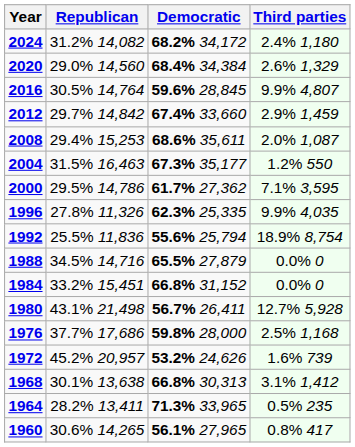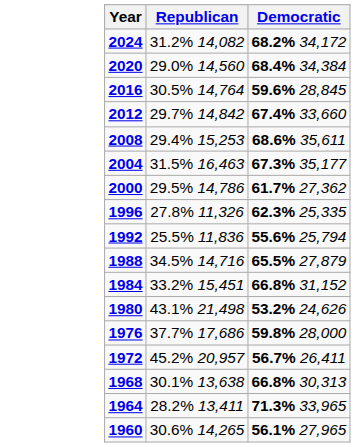- column: Third parties | 2.4% 1,180 | 2.6% 1,329 | 9.9% 4,807 | 2.9% 1,459 | 2.0% 1,087 | 1.2% 550 | 7.1% 3,595 | 9.9% 4,035 | 18.9% 8,754 | 0.0% 0 | 0.0% 0 | 12.7% 5,928 | 2.5% 1,168 | 1.6% 739 | 3.1% 1,412 | 0.5% 235 | 0.8% 417
1980 | Democratic: 56.7% 26,411 -> 53.2% 24,626
1972 | Democratic: 53.2% 24,626 -> 56.7% 26,411
